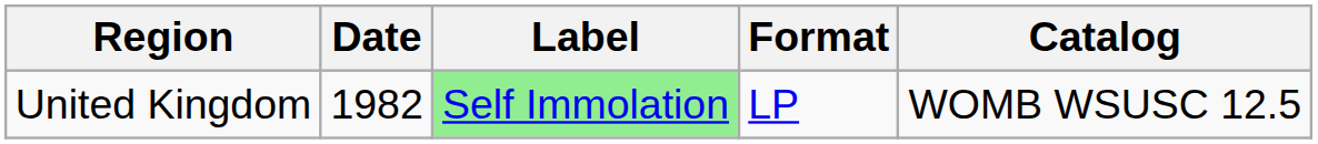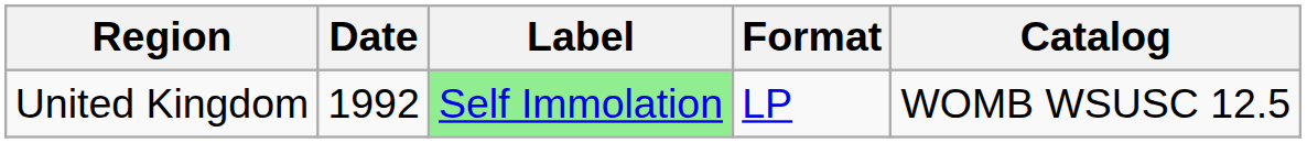United Kingdom | Date: 1982 -> 1992
